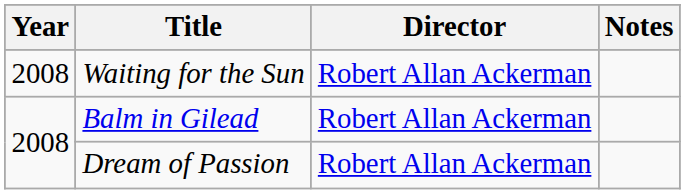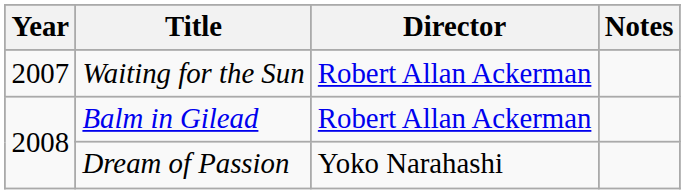Waiting for the Sun | Year: 2008 -> 2007
Dream of Passion | Director: Robert Allan Ackerman -> Yoko Narahashi
